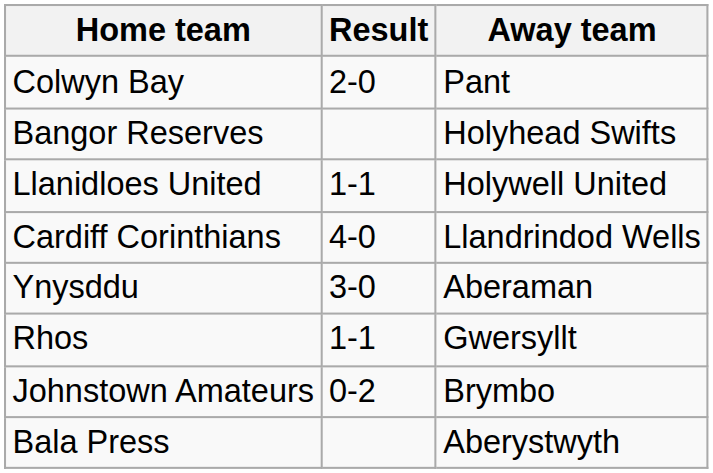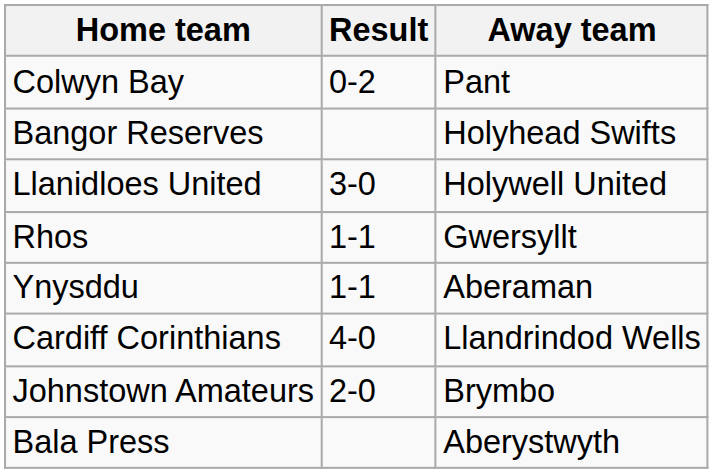Colwyn Bay | Result: 2-0 -> 0-2
Llanidloes United | Result: 1-1 -> 3-0
rows swapped: Cardiff Corinthians <-> Rhos
Ynysddu | Result: 3-0 -> 1-1
Johnstown Amateurs | Result: 0-2 -> 2-0
